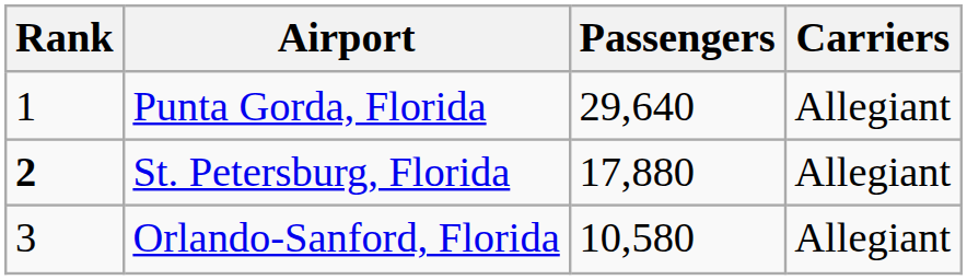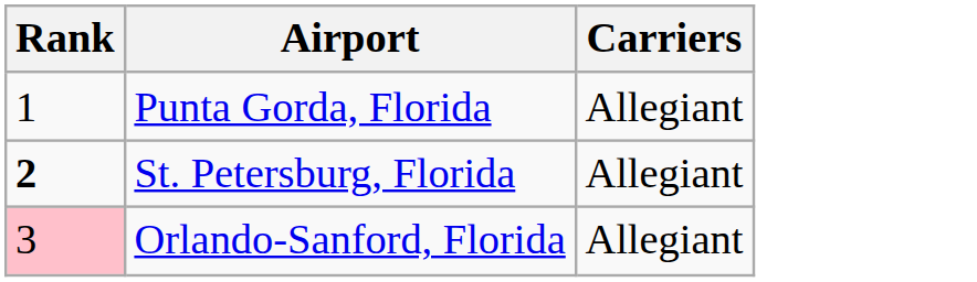- column: Passengers | 29,640 | 17,880 | 10,580
Orlando-Sanford, Florida | Rank: no background -> pink background
